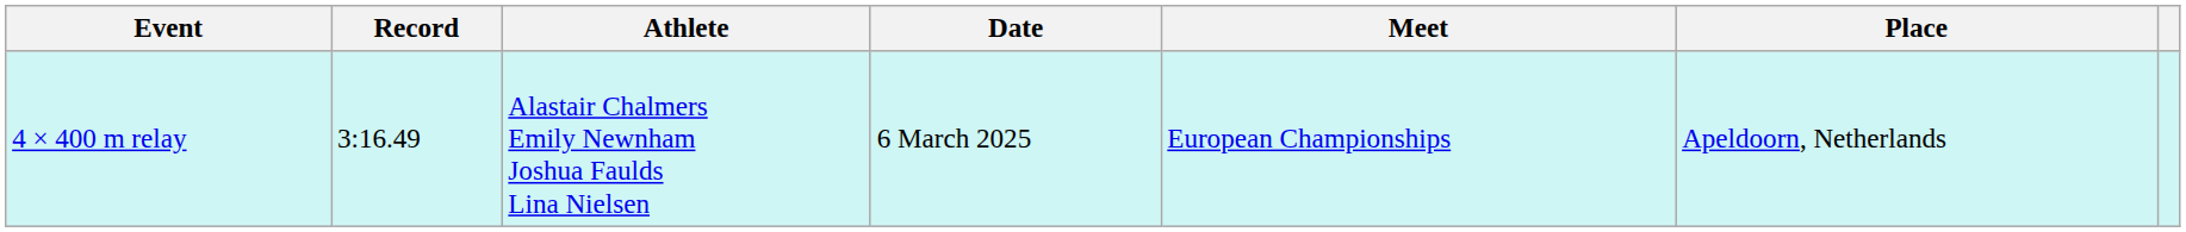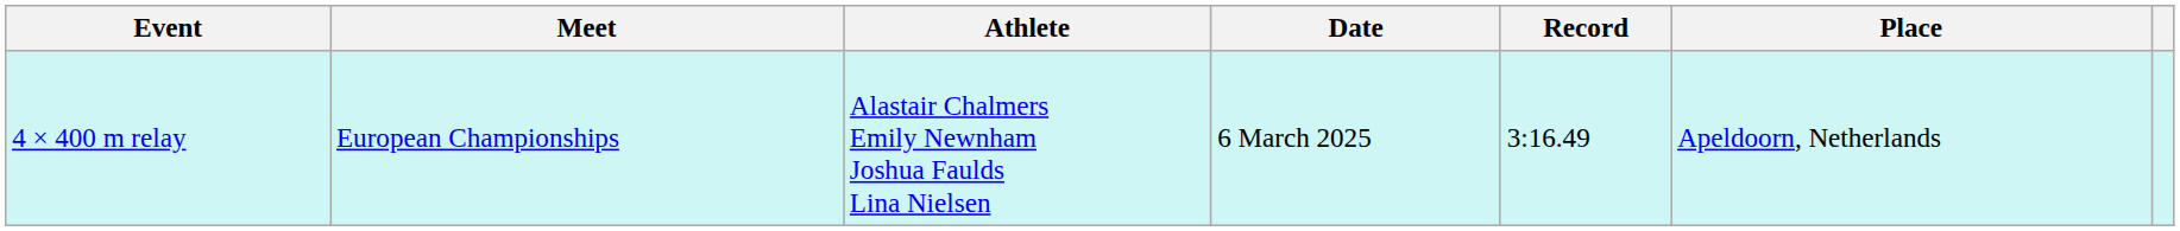columns swapped: Record <-> Meet
